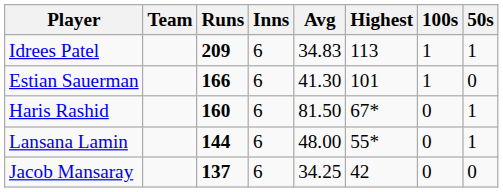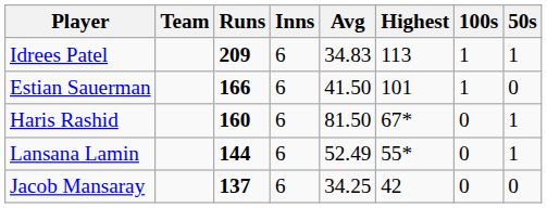Estian Sauerman | Avg: 41.30 -> 41.50
Lansana Lamin | Avg: 48.00 -> 52.49
